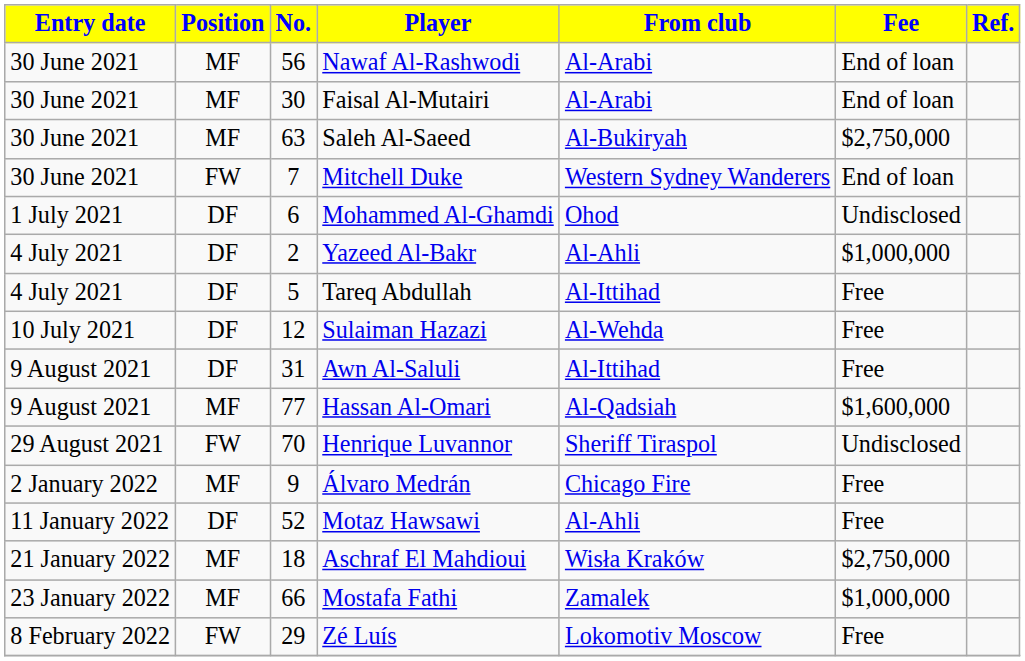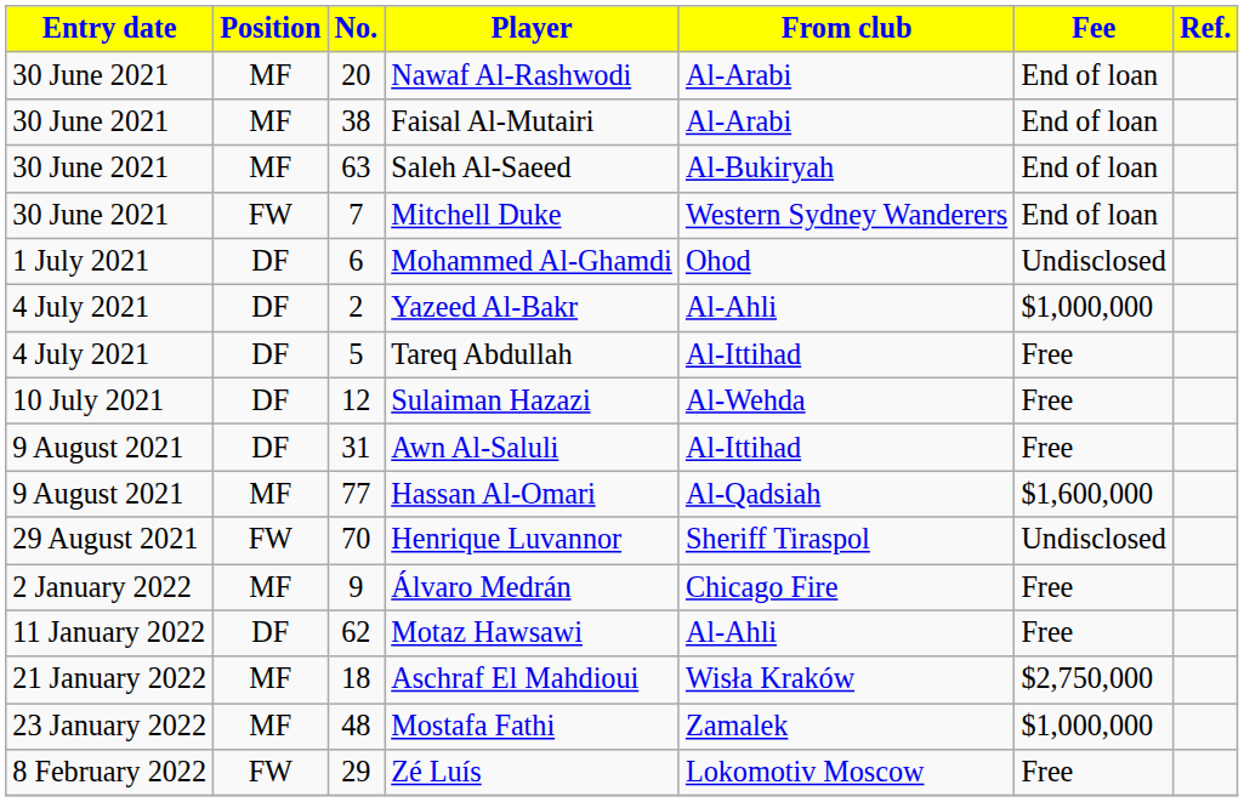Nawaf Al-Rashwodi | No.: 56 -> 20
Faisal Al-Mutairi | No.: 30 -> 38
Saleh Al-Saeed | Fee: $2,750,000 -> End of loan
Motaz Hawsawi | No.: 52 -> 62
Mostafa Fathi | No.: 66 -> 48
